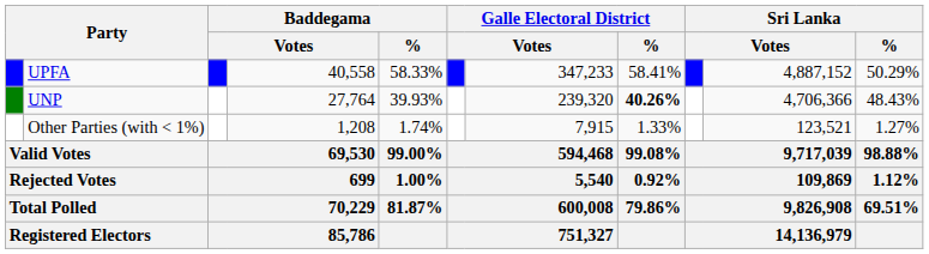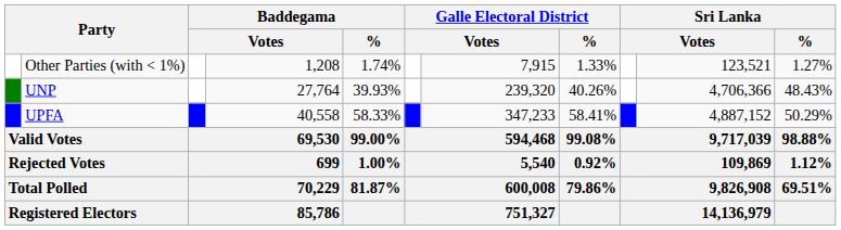rows swapped: UPFA <-> Other Parties (with < 1%)
UNP | Galle Electoral District / %: bold -> normal
